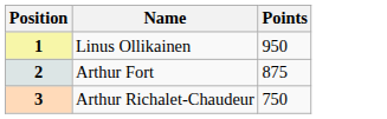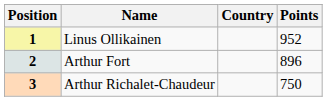+ column: Country
1 | Points: 950 -> 952
2 | Points: 875 -> 896
